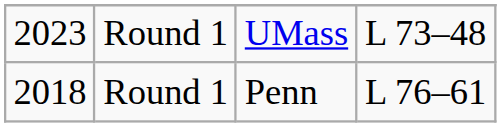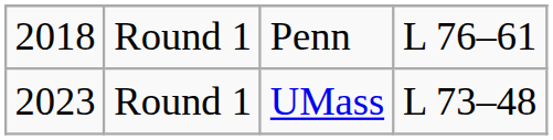rows swapped: Penn <-> UMass
